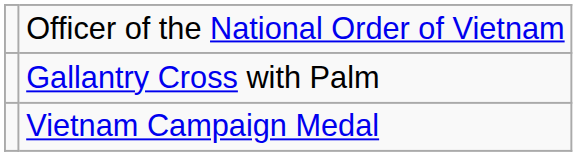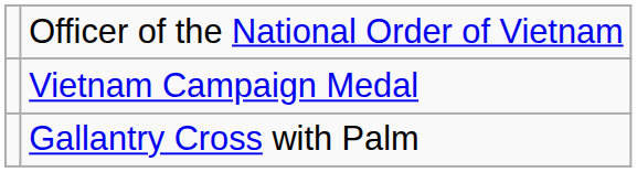rows swapped: Gallantry Cross with Palm <-> Vietnam Campaign Medal
